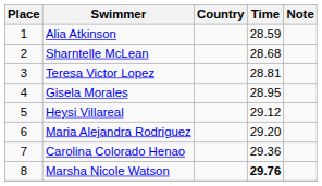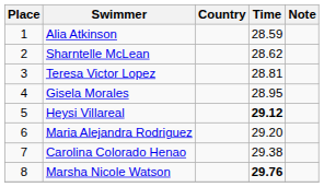Sharntelle McLean | Time: 28.68 -> 28.62
Heysi Villareal | Time: normal -> bold
Carolina Colorado Henao | Time: 29.36 -> 29.38
